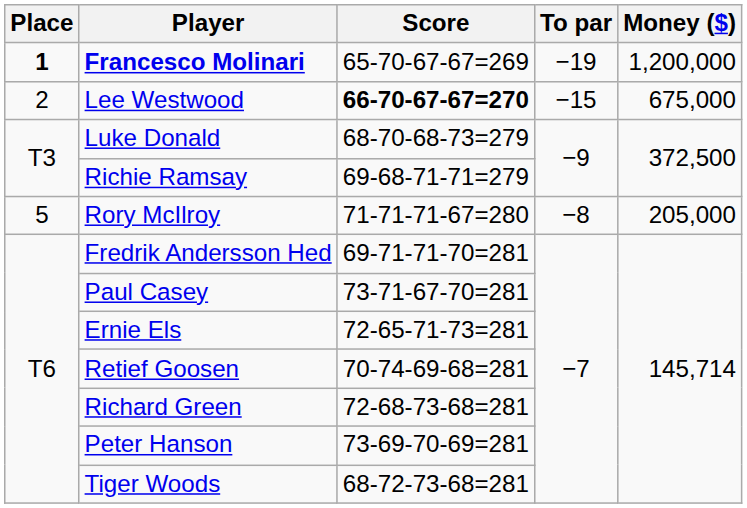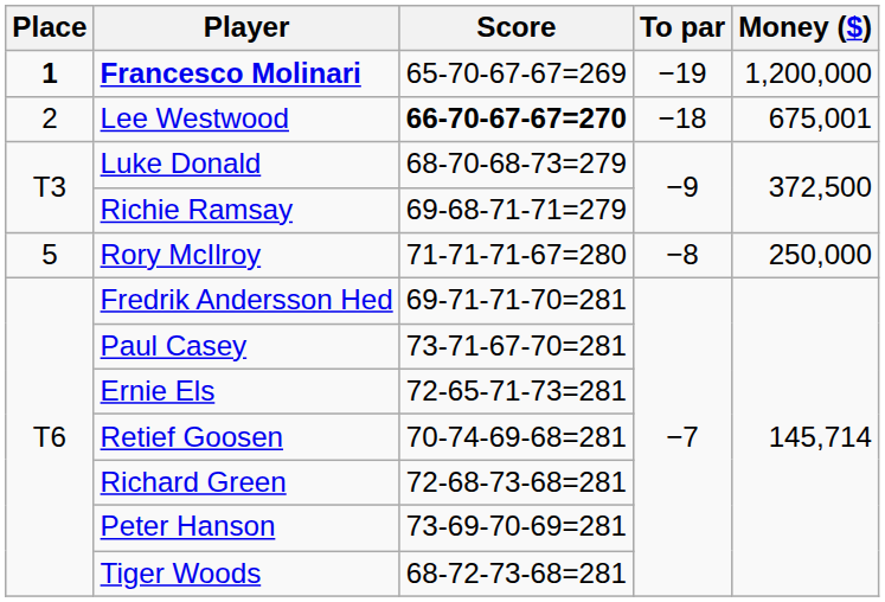Lee Westwood | To par: −15 -> −18
Lee Westwood | Money ($): 675,000 -> 675,001
Rory McIlroy | Money ($): 205,000 -> 250,000
